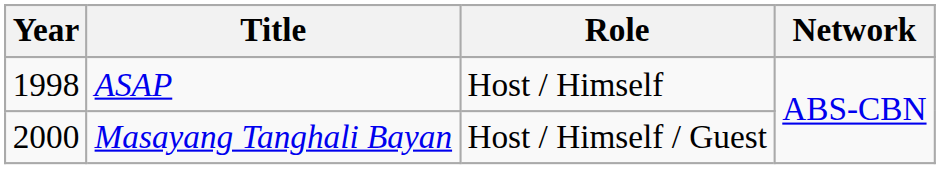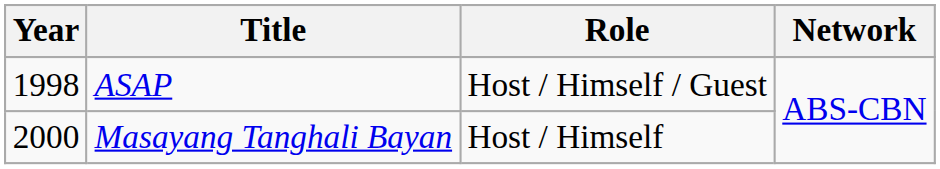ASAP | Role: Host / Himself -> Host / Himself / Guest
Masayang Tanghali Bayan | Role: Host / Himself / Guest -> Host / Himself
